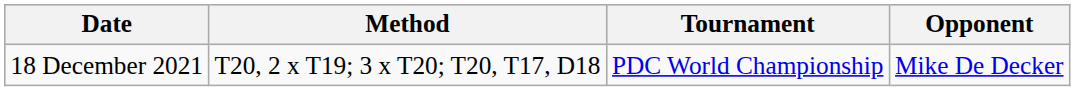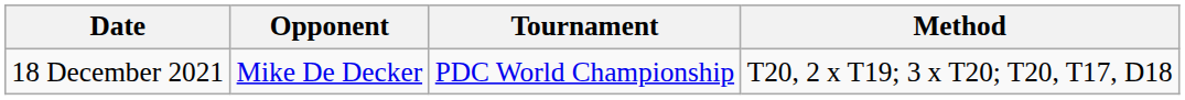columns swapped: Opponent <-> Method
